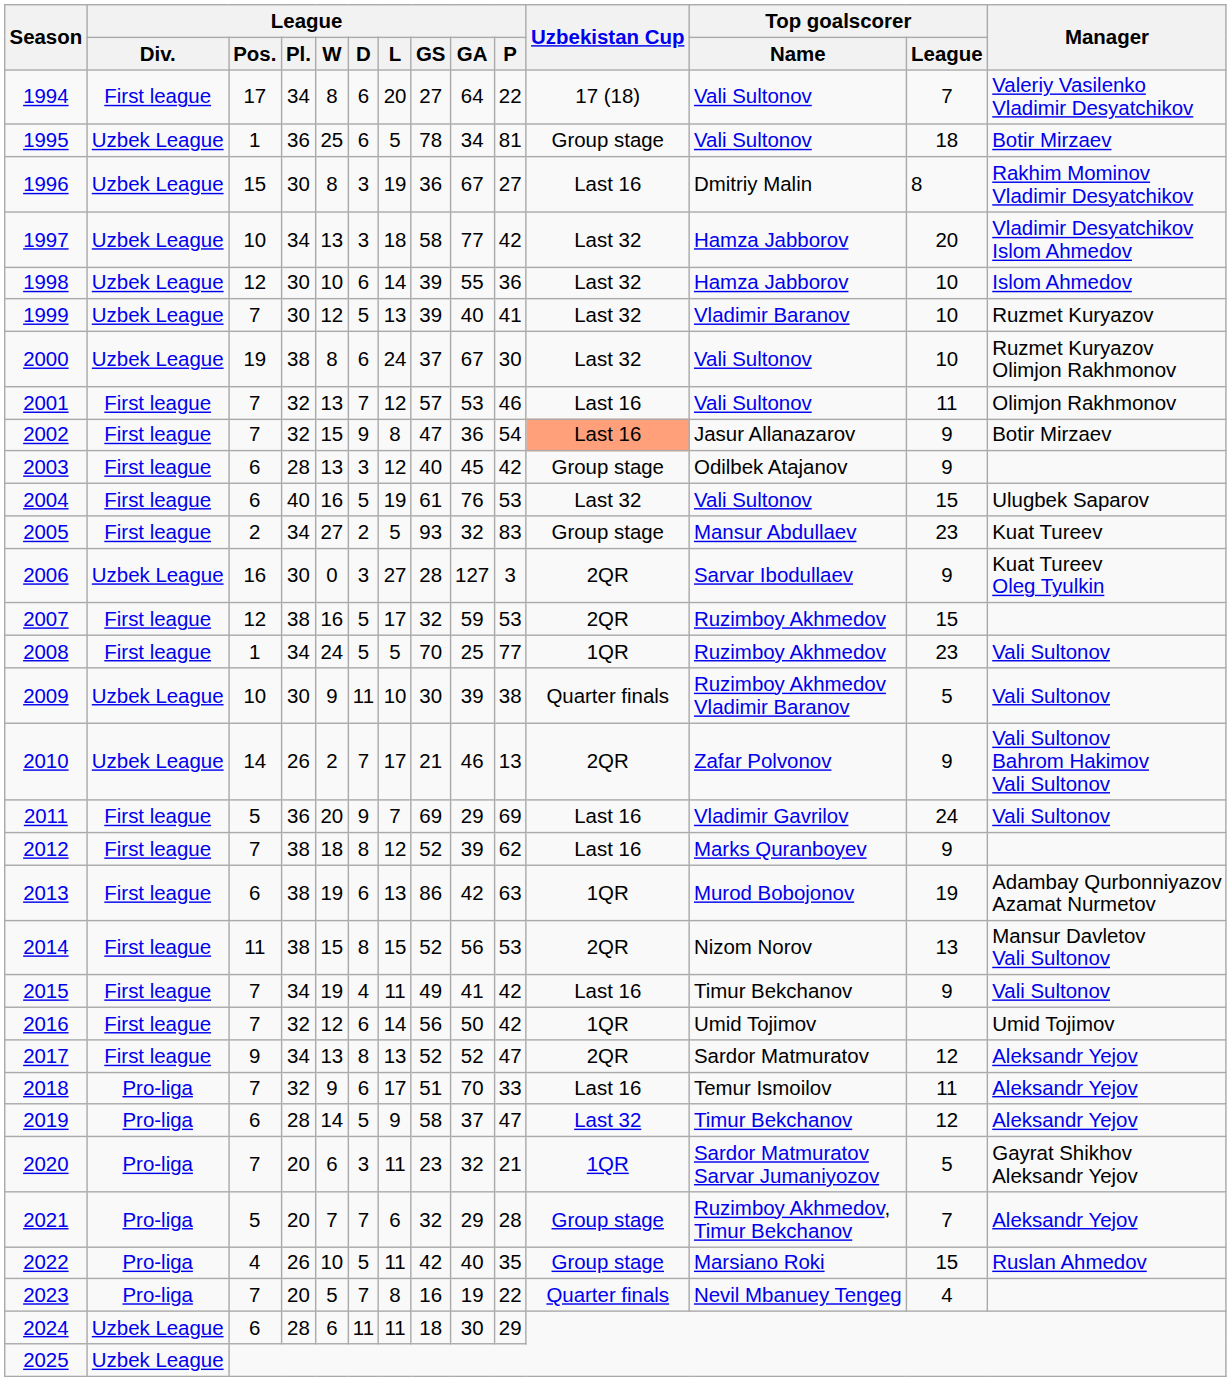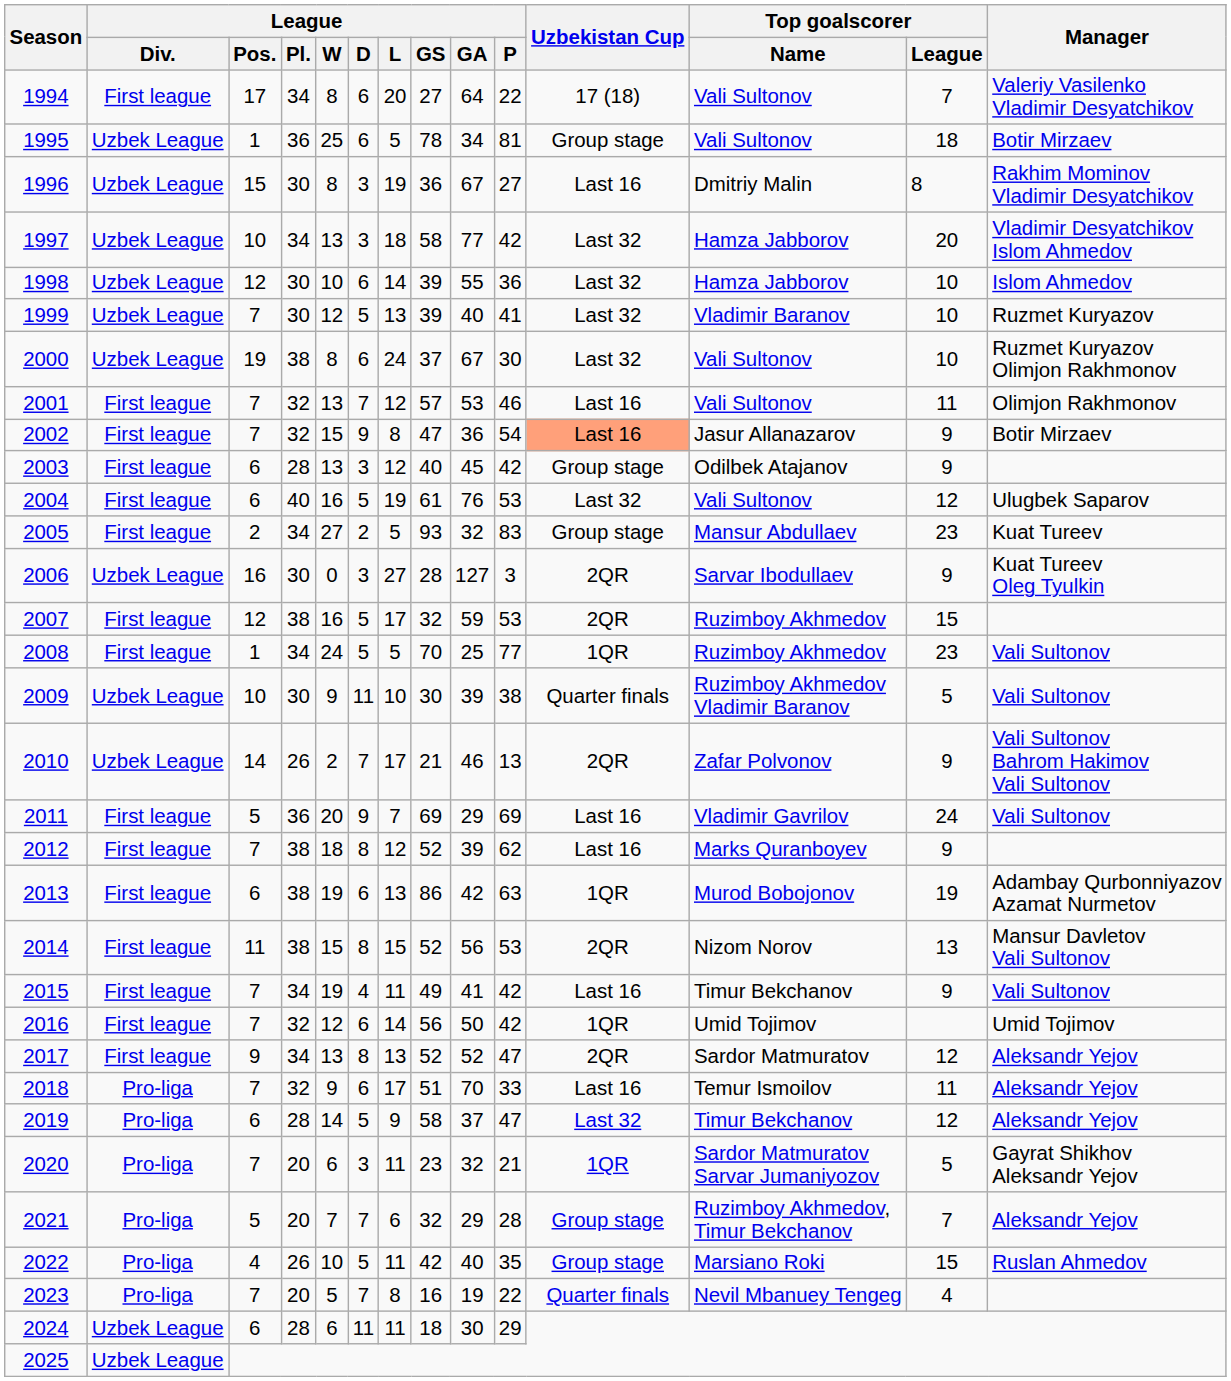2004 | Top goalscorer / League: 15 -> 12
